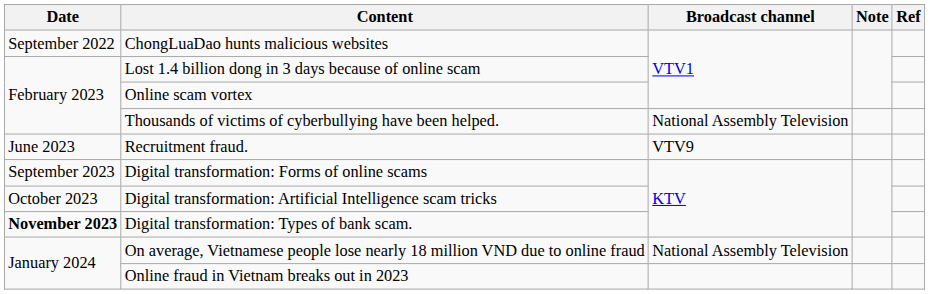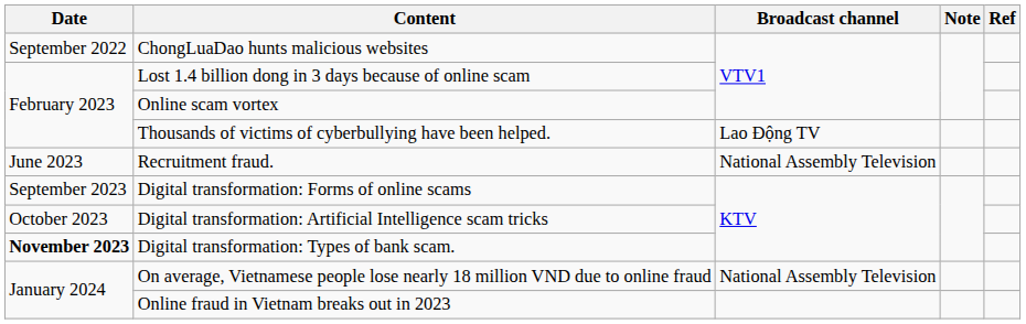Thousands of victims of cyberbullying have been helped. | Broadcast channel: National Assembly Television -> Lao Động TV
Recruitment fraud. | Broadcast channel: VTV9 -> National Assembly Television
